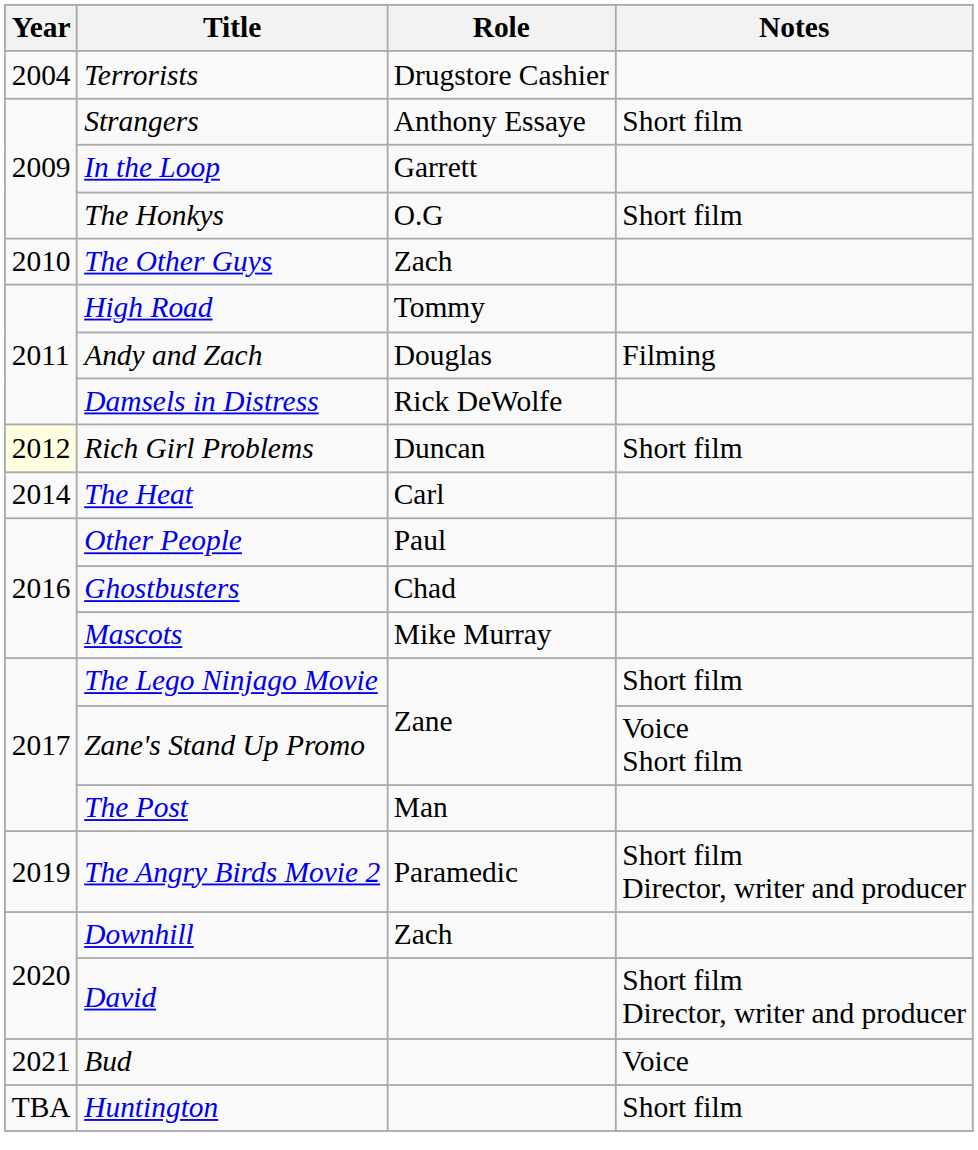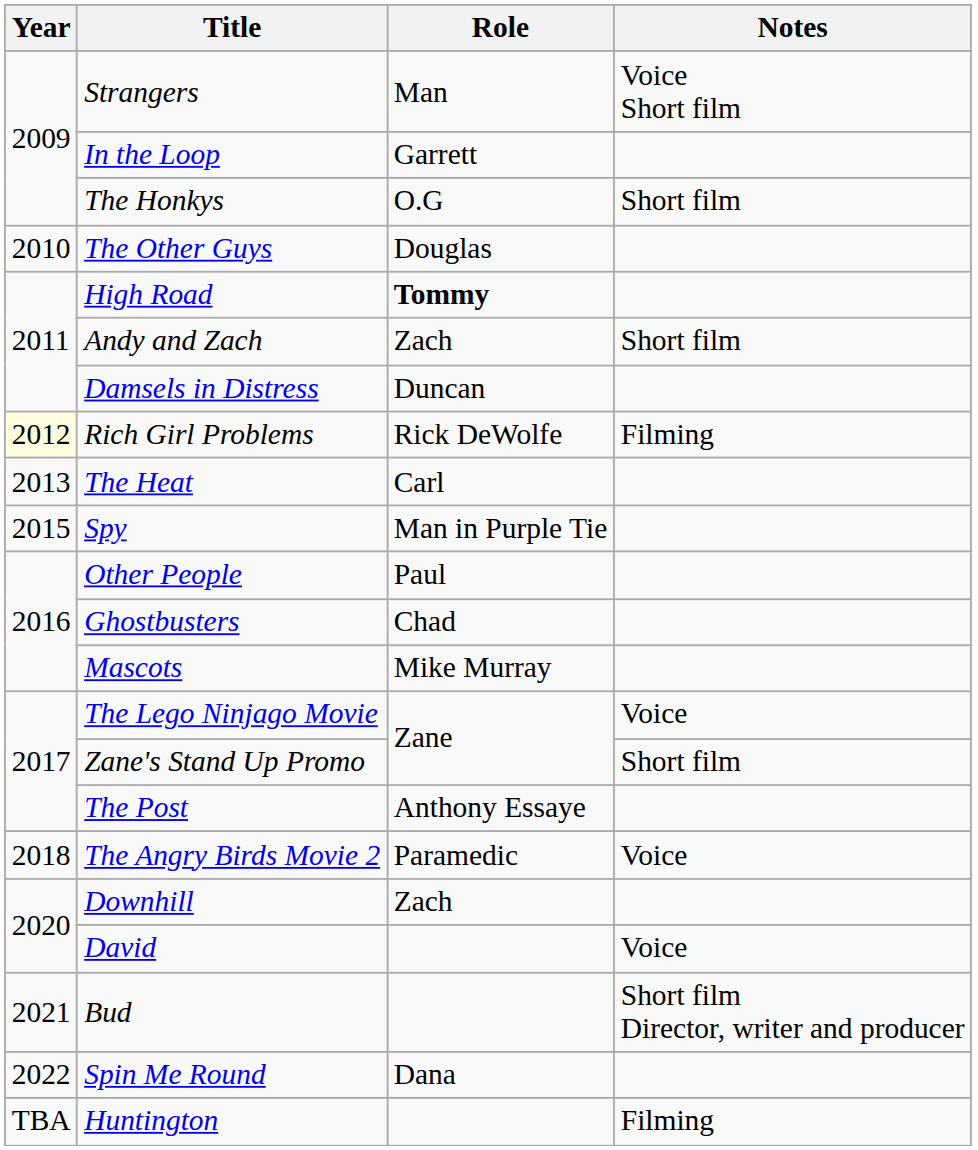- row: 2004 | Terrorists | Drugstore Cashier
Strangers | Role: Anthony Essaye -> Man
Strangers | Notes: Short film -> Voice Short film
The Other Guys | Role: Zach -> Douglas
High Road | Role: normal -> bold
Andy and Zach | Role: Douglas -> Zach
Andy and Zach | Notes: Filming -> Short film
Damsels in Distress | Role: Rick DeWolfe -> Duncan
Rich Girl Problems | Role: Duncan -> Rick DeWolfe
Rich Girl Problems | Notes: Short film -> Filming
The Heat | Year: 2014 -> 2013
+ row: 2015 | Spy | Man in Purple Tie
The Lego Ninjago Movie | Notes: Short film -> Voice
Zane's Stand Up Promo | Notes: Voice Short film -> Short film
The Post | Role: Man -> Anthony Essaye
The Angry Birds Movie 2 | Year: 2019 -> 2018
The Angry Birds Movie 2 | Notes: Short film Director, writer and producer -> Voice
David | Notes: Short film Director, writer and producer -> Voice
Bud | Notes: Voice -> Short film Director, writer and producer
+ row: 2022 | Spin Me Round | Dana
Huntington | Notes: Short film -> Filming
